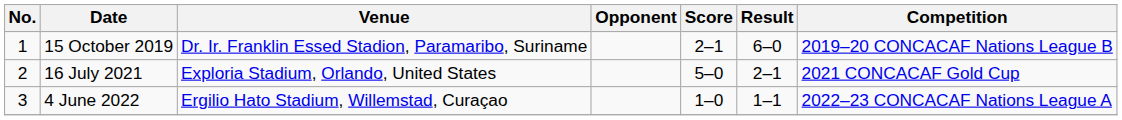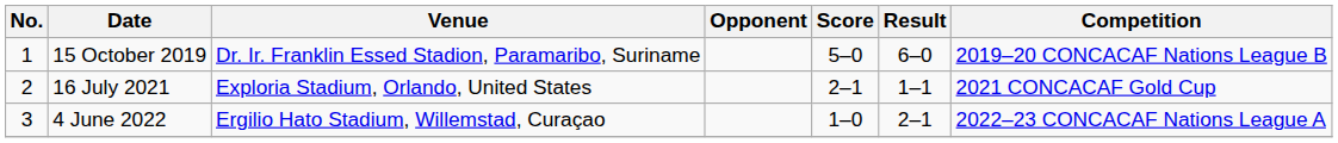15 October 2019 | Score: 2–1 -> 5–0
16 July 2021 | Score: 5–0 -> 2–1
16 July 2021 | Result: 2–1 -> 1–1
4 June 2022 | Result: 1–1 -> 2–1
